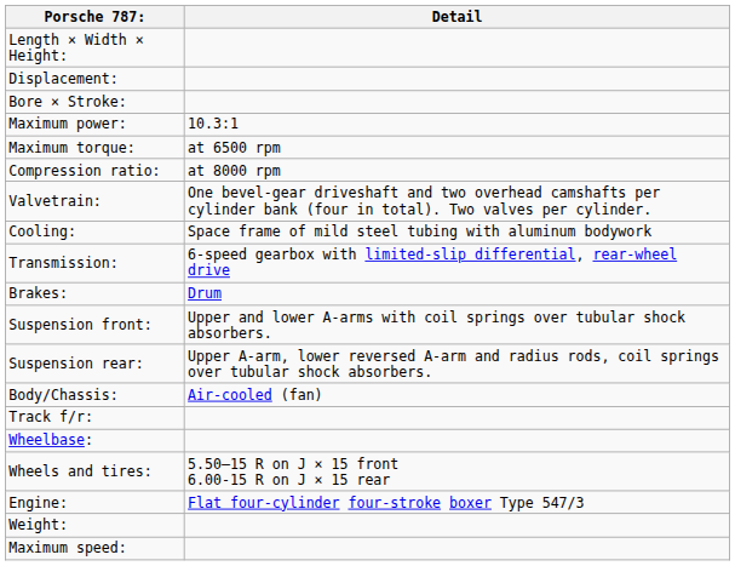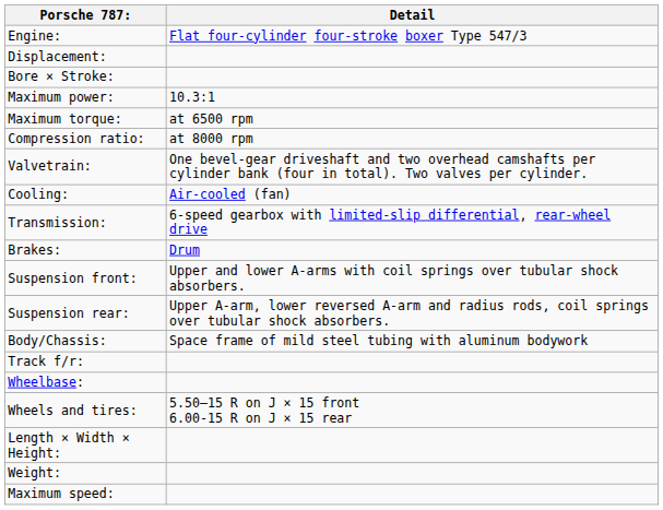rows swapped: Engine: <-> Length × Width × Height:
Cooling: | Detail: Space frame of mild steel tubing with aluminum bodywork -> Air-cooled (fan)
Body/Chassis: | Detail: Air-cooled (fan) -> Space frame of mild steel tubing with aluminum bodywork
